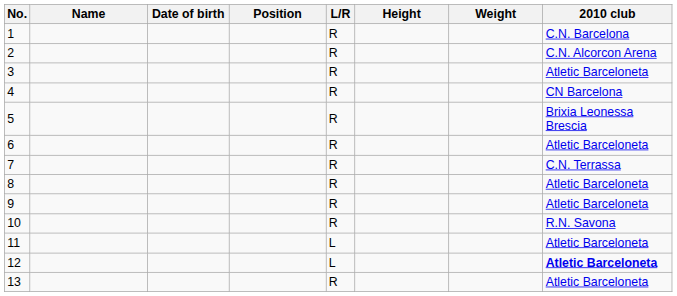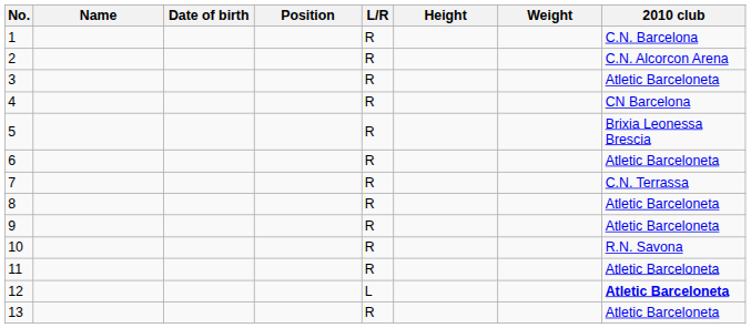11 | L/R: L -> R
